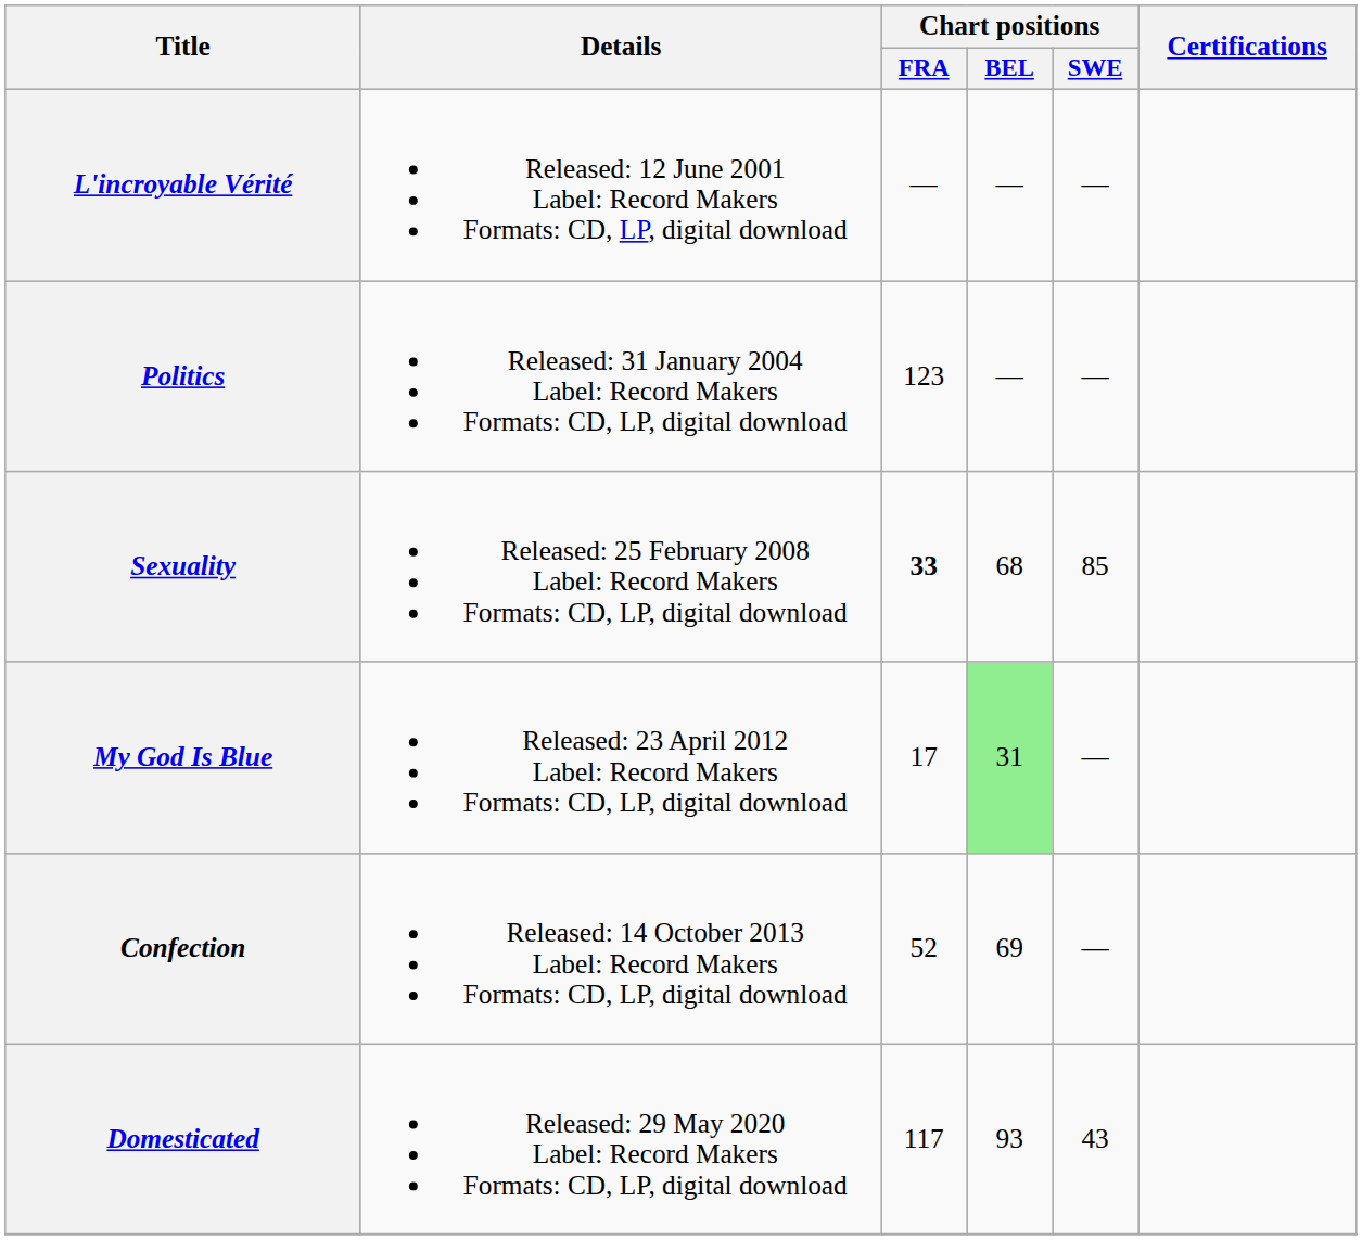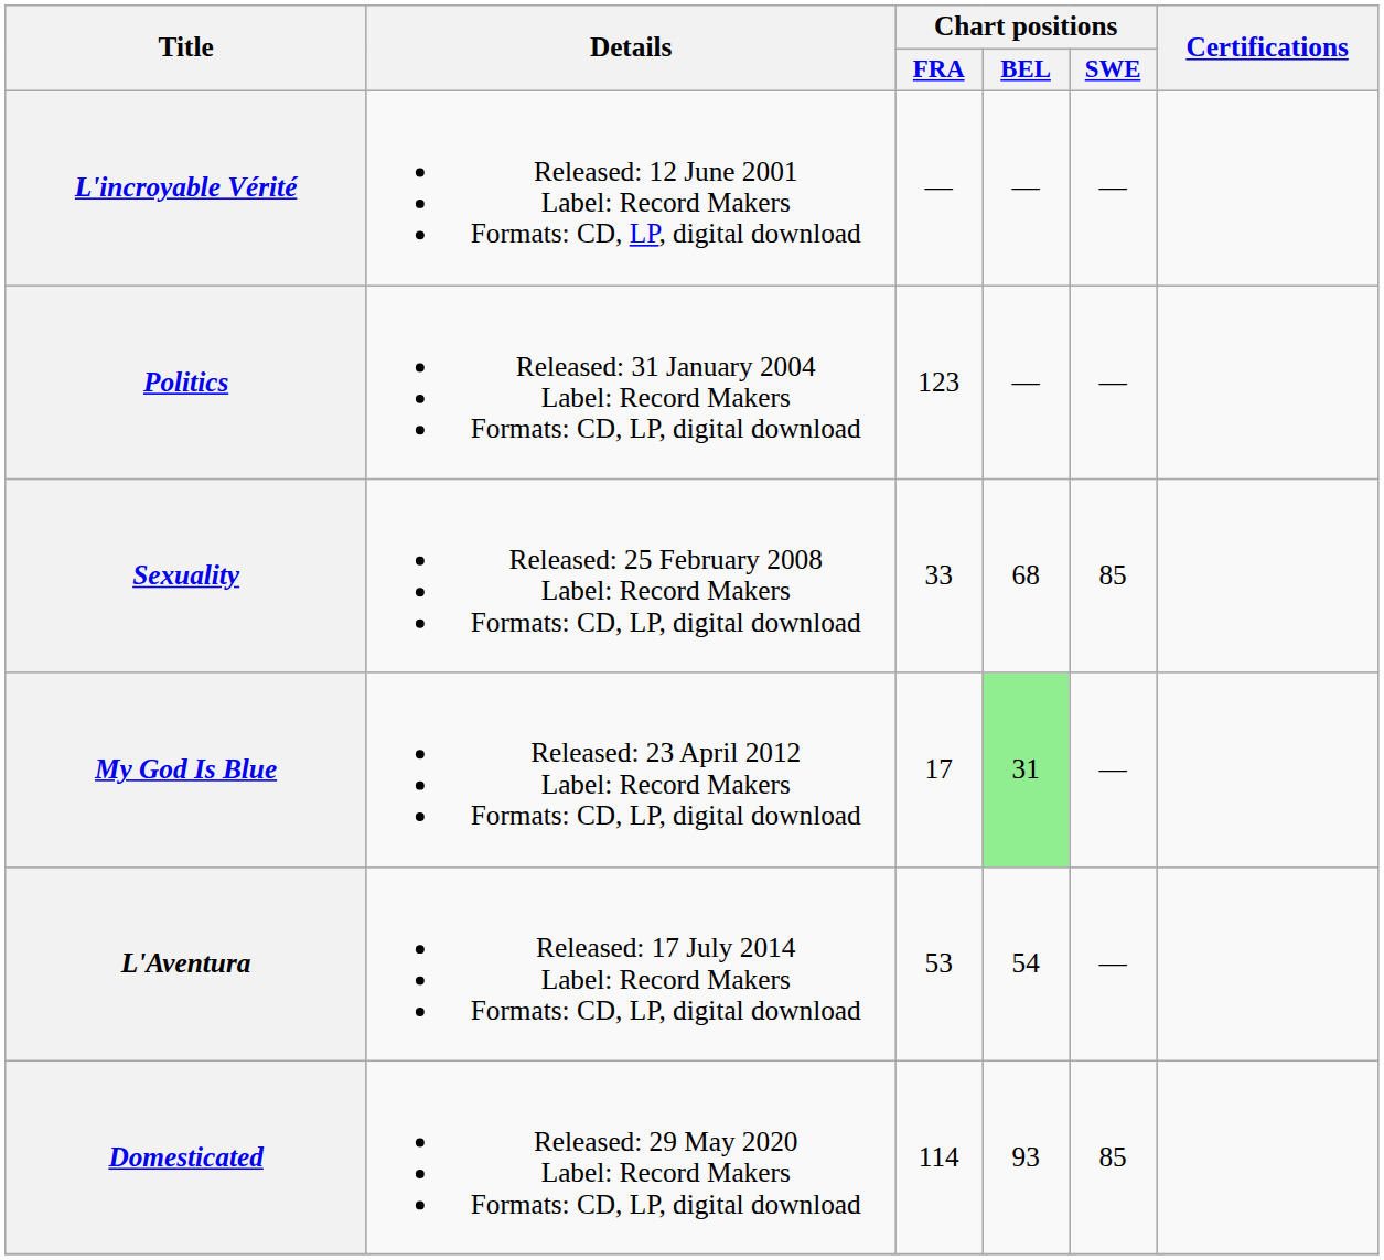Sexuality | Chart positions / FRA: bold -> normal
- row: Confection | Released: 14 October 2013 Label: Record Makers Formats: CD, LP, digital download | 52 | 69 | —
+ row: L'Aventura | Released: 17 July 2014 Label: Record Makers Formats: CD, LP, digital download | 53 | 54 | —
Domesticated | Chart positions / FRA: 117 -> 114
Domesticated | Chart positions / SWE: 43 -> 85
